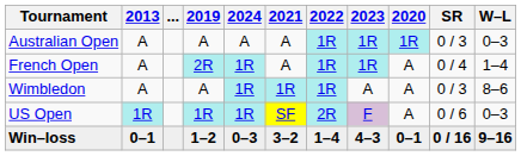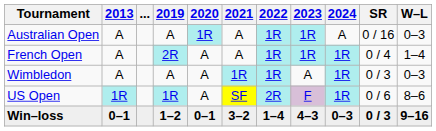columns swapped: 2020 <-> 2024
Australian Open | SR: 0 / 3 -> 0 / 16
Wimbledon | W–L: 8–6 -> 0–3
US Open | W–L: 0–3 -> 8–6
Win–loss | SR: 0 / 16 -> 0 / 3
